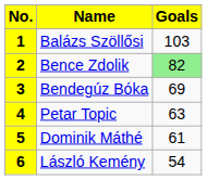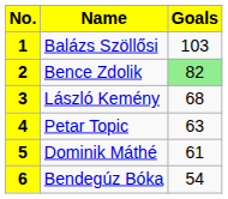3 | Name: Bendegúz Bóka -> László Kemény
3 | Goals: 69 -> 68
6 | Name: László Kemény -> Bendegúz Bóka
